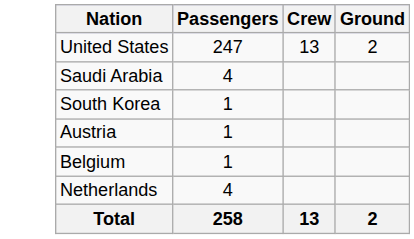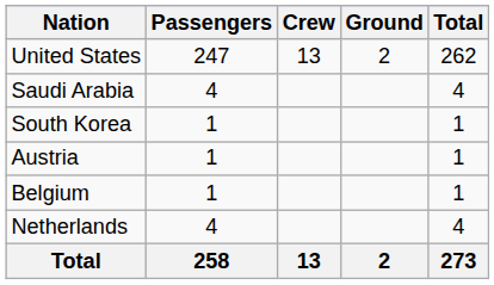+ column: Total | 262 | 4 | 1 | 1 | 1 | 4 | 273
